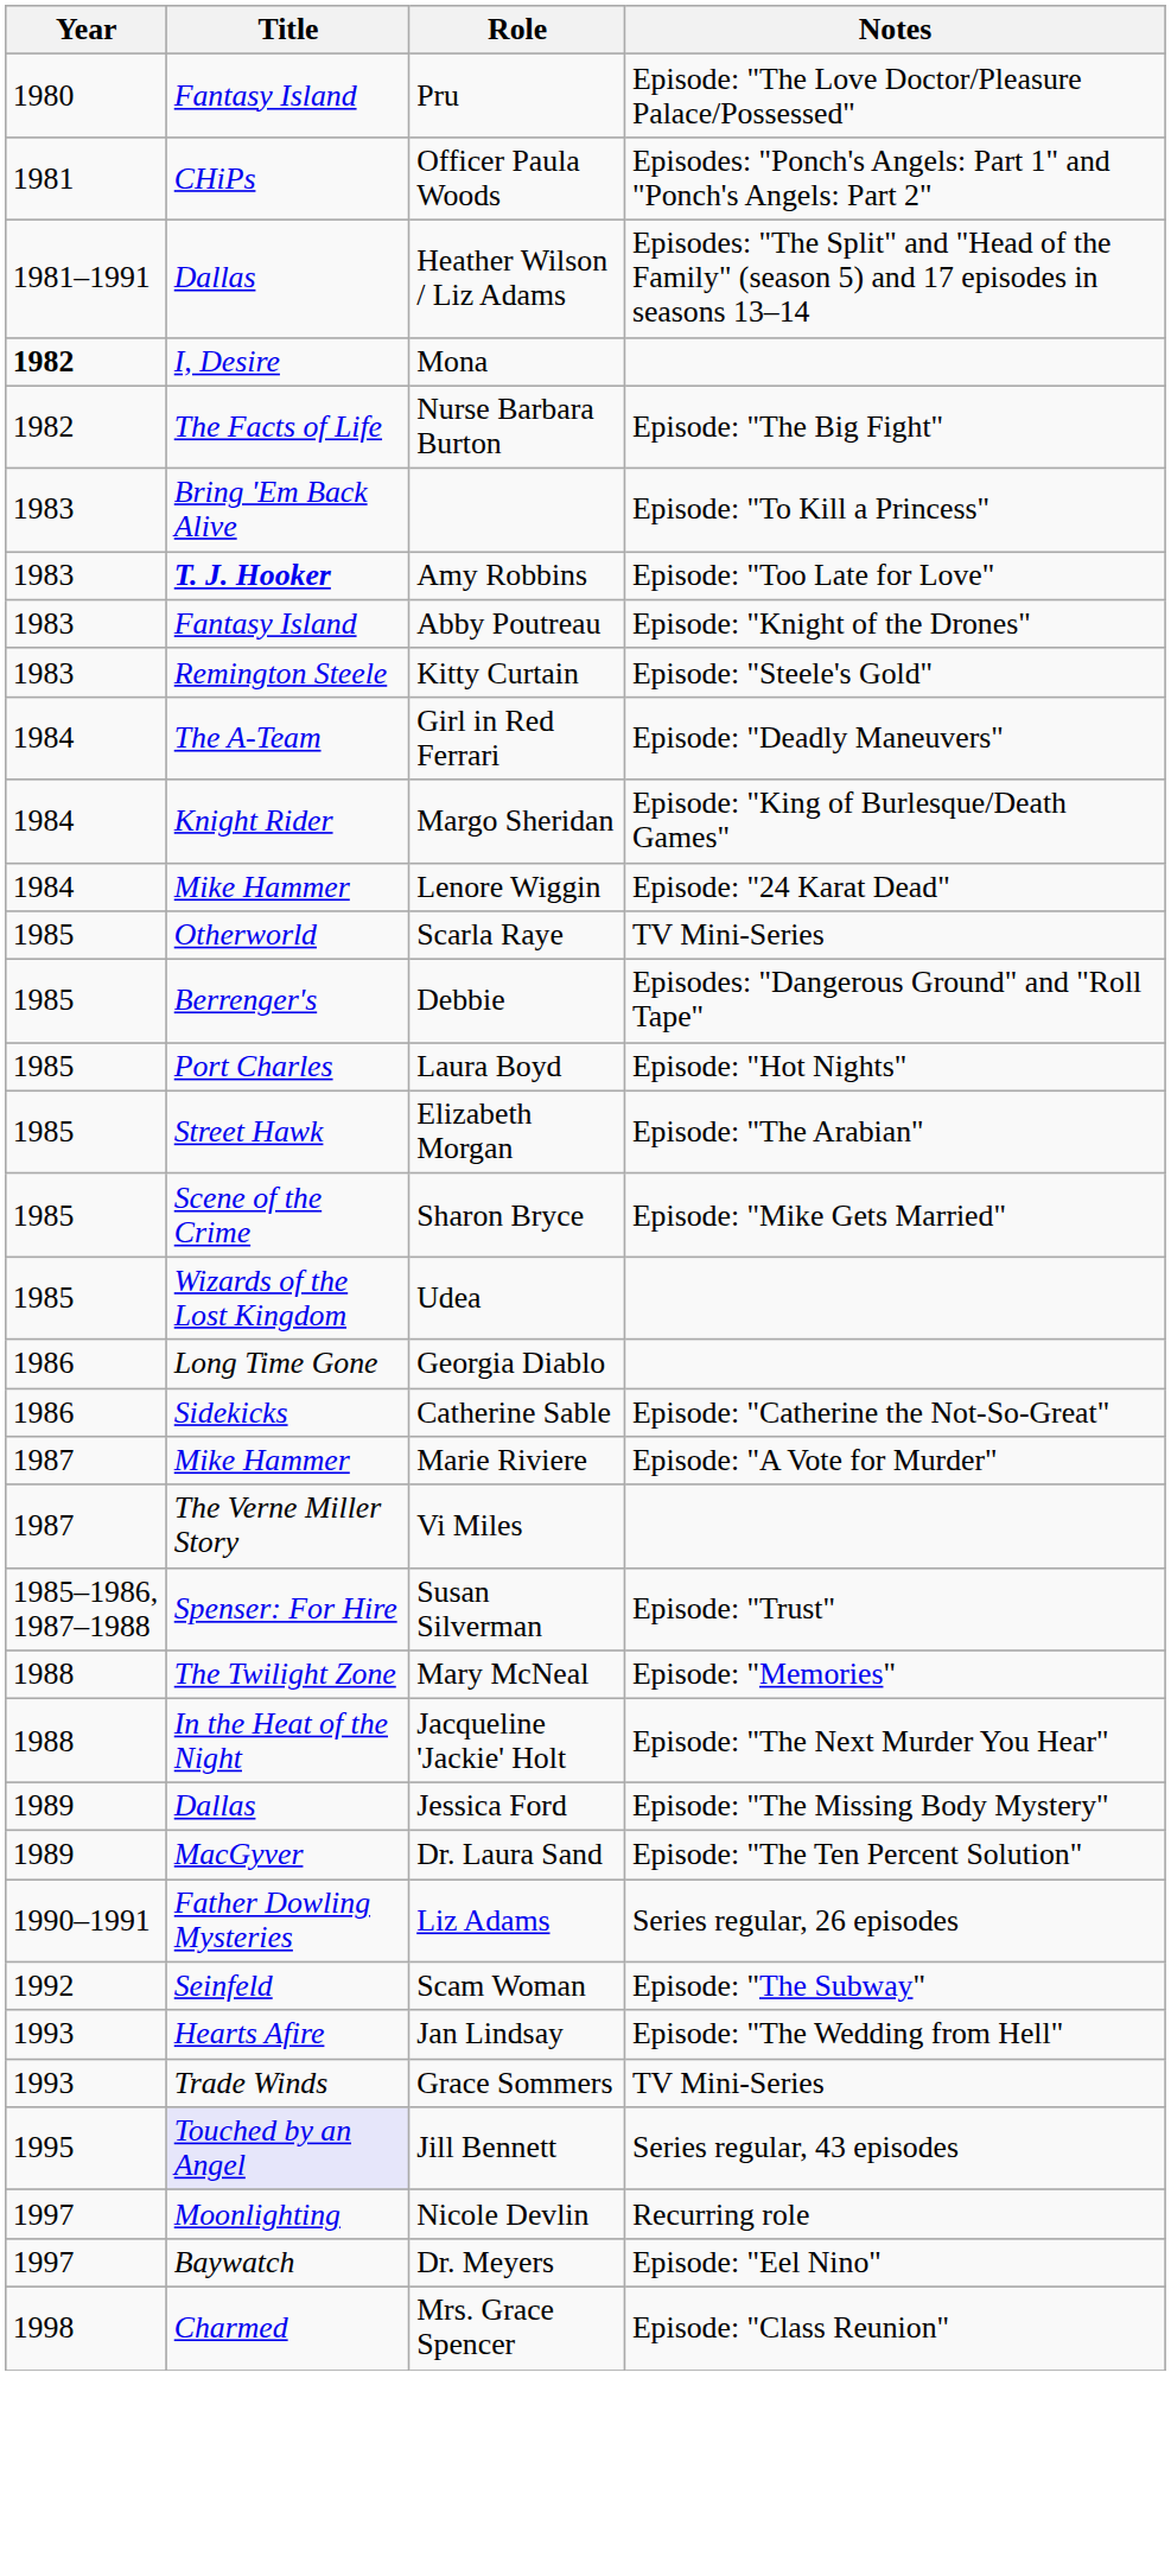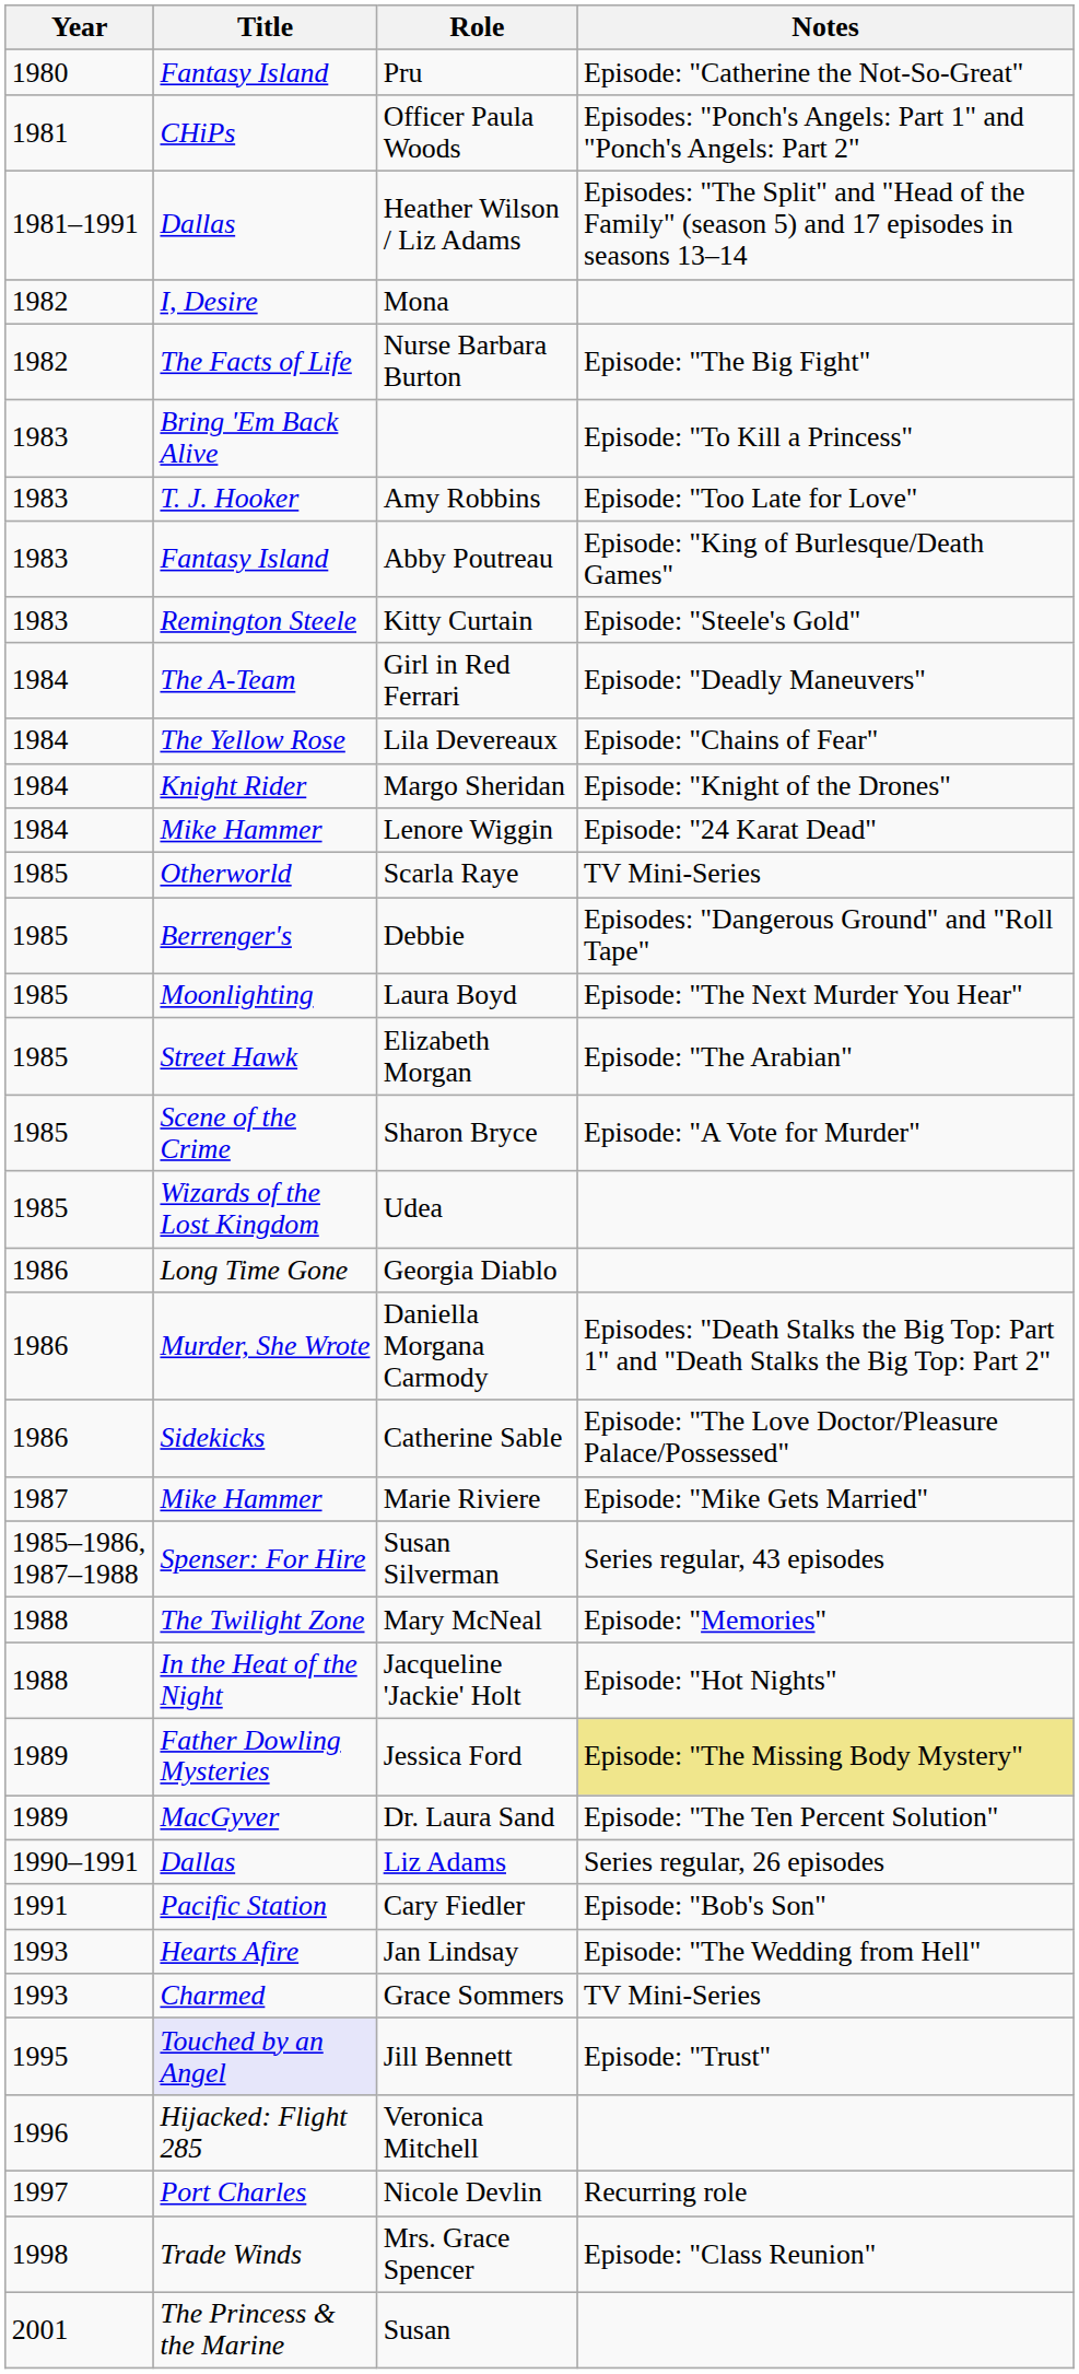Pru | Notes: Episode: "The Love Doctor/Pleasure Palace/Possessed" -> Episode: "Catherine the Not-So-Great"
Mona | Year: bold -> normal
Amy Robbins | Title: bold -> normal
Abby Poutreau | Notes: Episode: "Knight of the Drones" -> Episode: "King of Burlesque/Death Games"
+ row: 1984 | The Yellow Rose | Lila Devereaux | Episode: "Chains of Fear"
Margo Sheridan | Notes: Episode: "King of Burlesque/Death Games" -> Episode: "Knight of the Drones"
Laura Boyd | Title: Port Charles -> Moonlighting
Laura Boyd | Notes: Episode: "Hot Nights" -> Episode: "The Next Murder You Hear"
Sharon Bryce | Notes: Episode: "Mike Gets Married" -> Episode: "A Vote for Murder"
+ row: 1986 | Murder, She Wrote | Daniella Morgana Carmody | Episodes: "Death Stalks the Big Top: Part 1" and "Death Stalks the Big Top: Part 2"
Catherine Sable | Notes: Episode: "Catherine the Not-So-Great" -> Episode: "The Love Doctor/Pleasure Palace/Possessed"
Marie Riviere | Notes: Episode: "A Vote for Murder" -> Episode: "Mike Gets Married"
- row: 1987 | The Verne Miller Story | Vi Miles
Susan Silverman | Notes: Episode: "Trust" -> Series regular, 43 episodes
Jacqueline 'Jackie' Holt | Notes: Episode: "The Next Murder You Hear" -> Episode: "Hot Nights"
Jessica Ford | Title: Dallas -> Father Dowling Mysteries
Jessica Ford | Notes: no background -> khaki background
Liz Adams | Title: Father Dowling Mysteries -> Dallas
+ row: 1991 | Pacific Station | Cary Fiedler | Episode: "Bob's Son"
- row: 1992 | Seinfeld | Scam Woman | Episode: "The Subway"
Grace Sommers | Title: Trade Winds -> Charmed
Jill Bennett | Notes: Series regular, 43 episodes -> Episode: "Trust"
+ row: 1996 | Hijacked: Flight 285 | Veronica Mitchell
Nicole Devlin | Title: Moonlighting -> Port Charles
- row: 1997 | Baywatch | Dr. Meyers | Episode: "Eel Nino"
Mrs. Grace Spencer | Title: Charmed -> Trade Winds
+ row: 2001 | The Princess & the Marine | Susan
